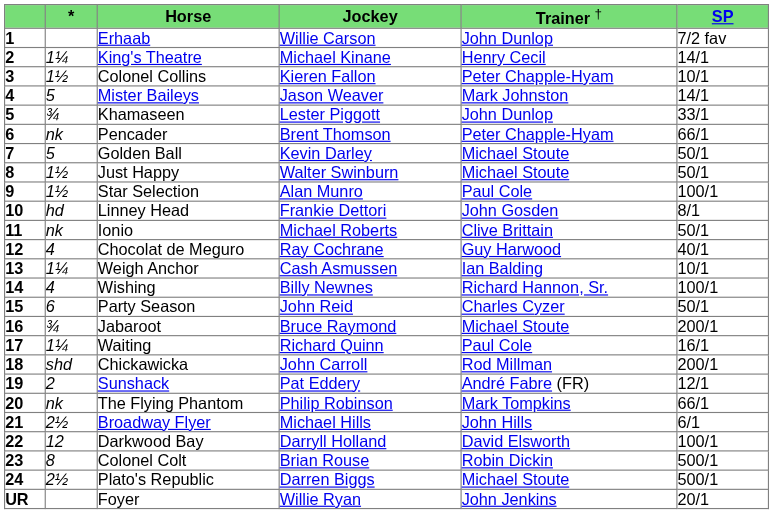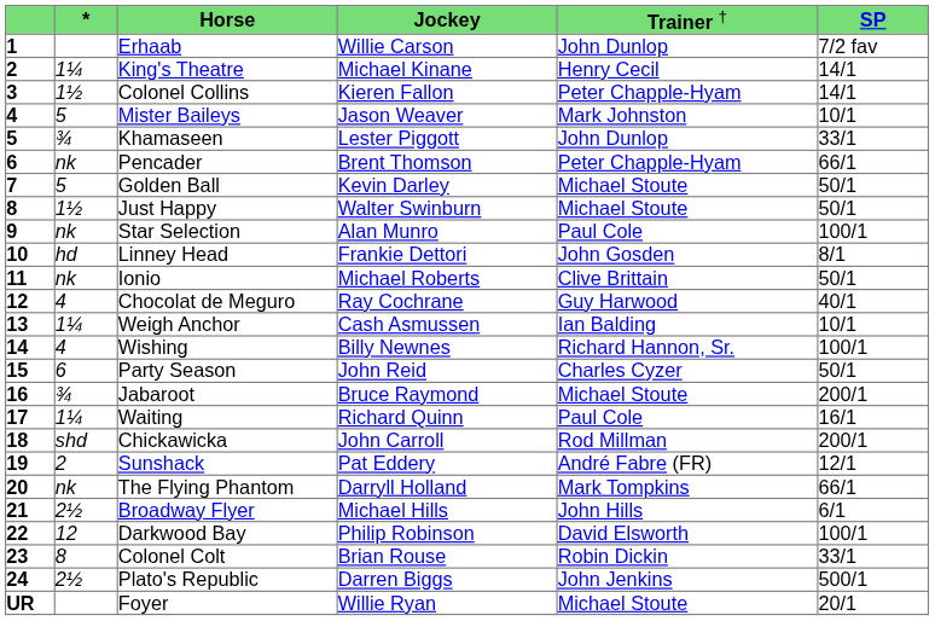Colonel Collins | column 6: 10/1 -> 14/1
Mister Baileys | column 6: 14/1 -> 10/1
Star Selection | column 2: 1½ -> nk
The Flying Phantom | column 4: Philip Robinson -> Darryll Holland
Darkwood Bay | column 4: Darryll Holland -> Philip Robinson
Colonel Colt | column 6: 500/1 -> 33/1
Plato's Republic | column 5: Michael Stoute -> John Jenkins
Foyer | column 5: John Jenkins -> Michael Stoute
